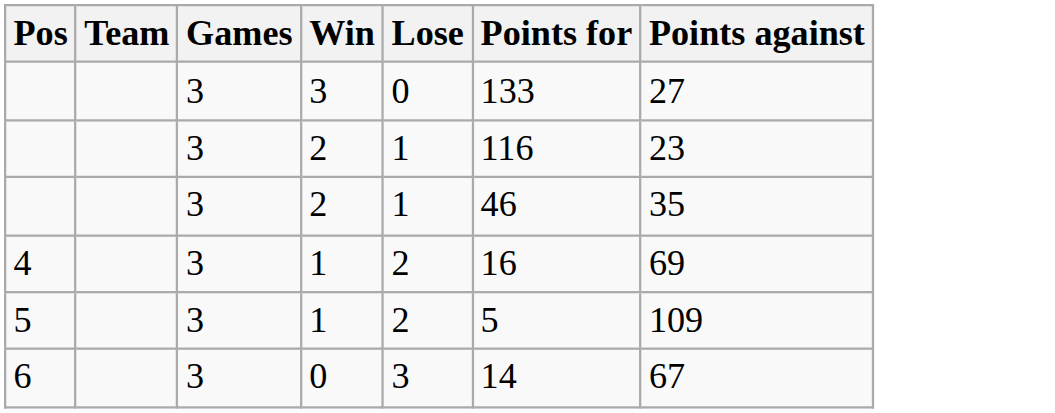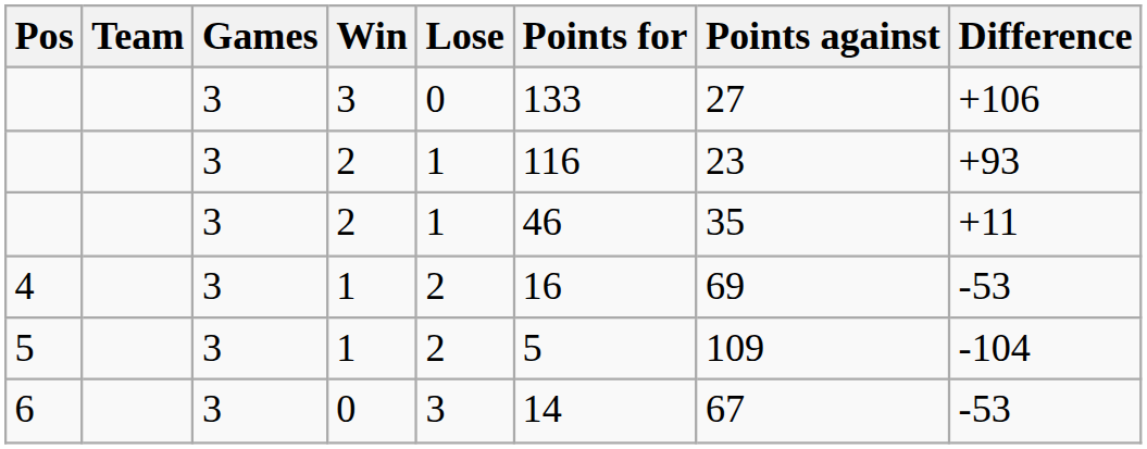+ column: Difference | +106 | +93 | +11 | -53 | -104 | -53
